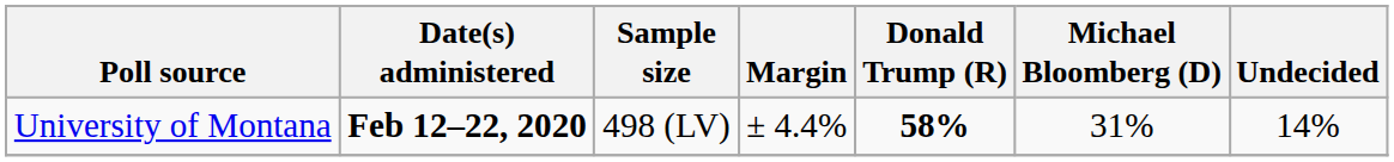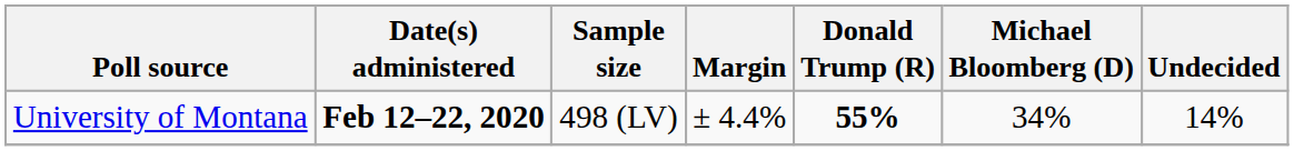University of Montana | Donald Trump (R): 58% -> 55%
University of Montana | Michael Bloomberg (D): 31% -> 34%
